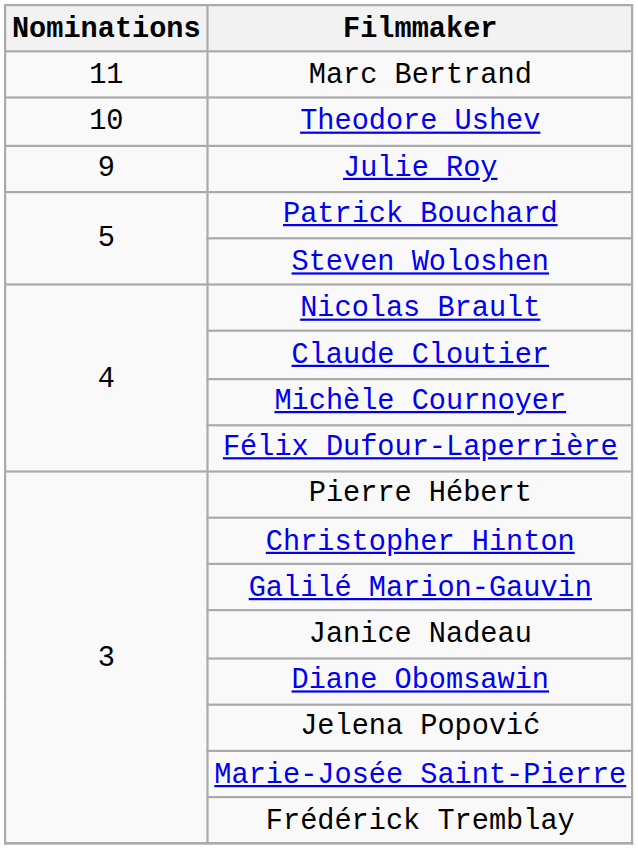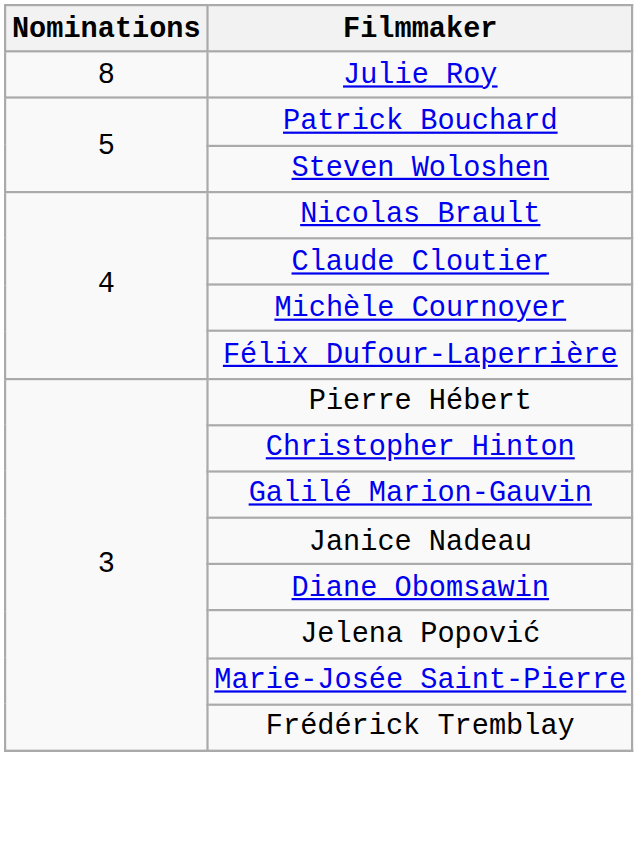- row: 11 | Marc Bertrand
- row: 10 | Theodore Ushev
Julie Roy | Nominations: 9 -> 8
